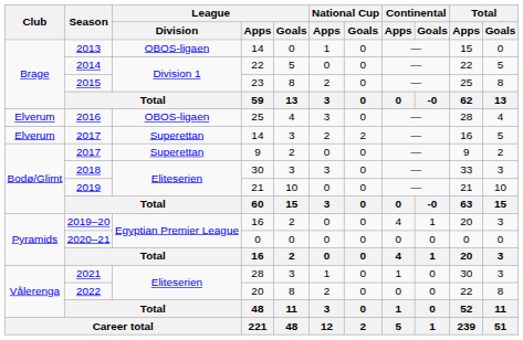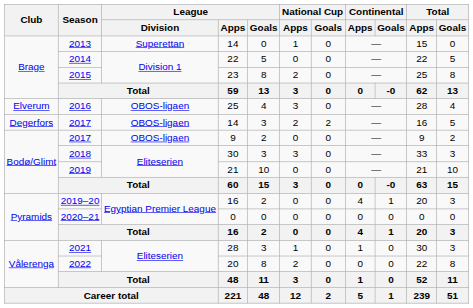2013 | League / Division: OBOS-ligaen -> Superettan
2017 / 14 | Club: Elverum -> Degerfors
2017 / 14 | League / Division: Superettan -> OBOS-ligaen
2017 / 9 | League / Division: Superettan -> OBOS-ligaen
